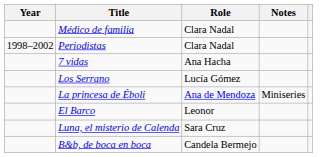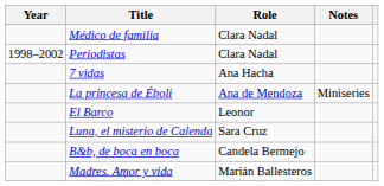- row: Los Serrano | Lucía Gómez
+ row: Madres. Amor y vida | Marián Ballesteros
